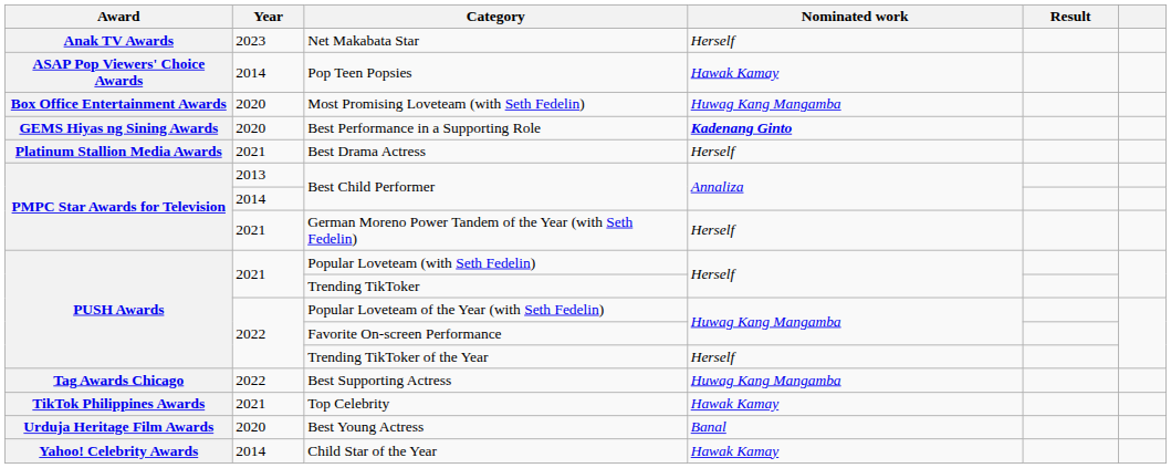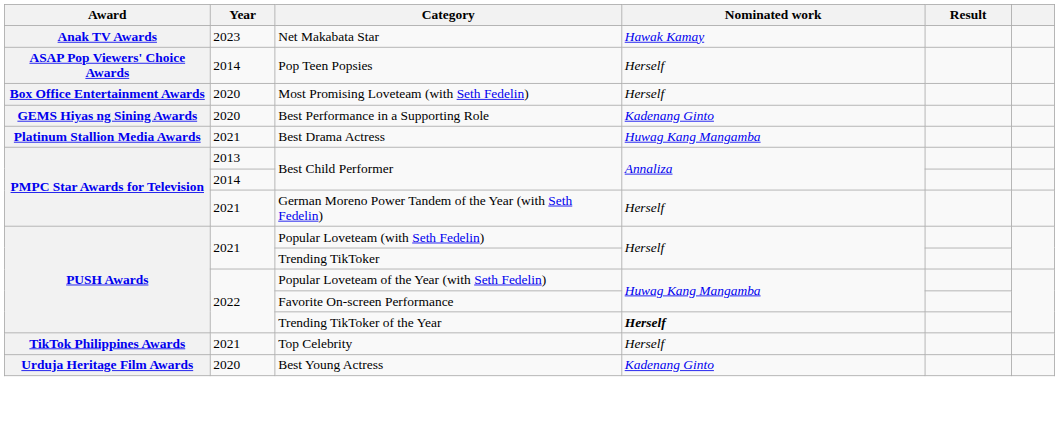Net Makabata Star | Nominated work: Herself -> Hawak Kamay
Pop Teen Popsies | Nominated work: Hawak Kamay -> Herself
Most Promising Loveteam (with Seth Fedelin) | Nominated work: Huwag Kang Mangamba -> Herself
Best Performance in a Supporting Role | Nominated work: bold -> normal
Best Drama Actress | Nominated work: Herself -> Huwag Kang Mangamba
Trending TikToker of the Year | Nominated work: normal -> bold
- row: Tag Awards Chicago | 2022 | Best Supporting Actress | Huwag Kang Mangamba
Top Celebrity | Nominated work: Hawak Kamay -> Herself
Best Young Actress | Nominated work: Banal -> Kadenang Ginto
- row: Yahoo! Celebrity Awards | 2014 | Child Star of the Year | Hawak Kamay
